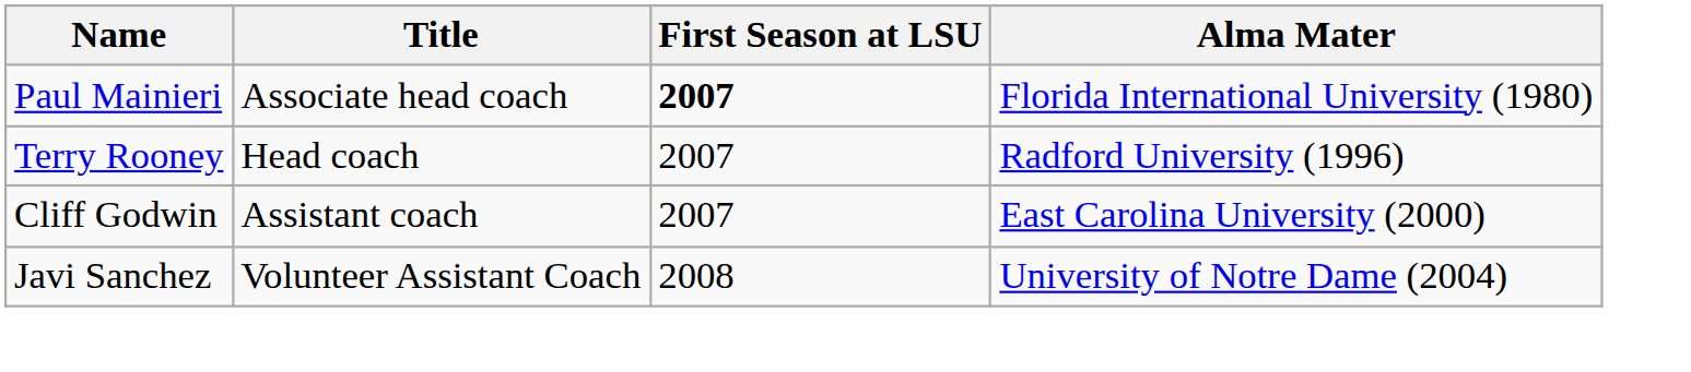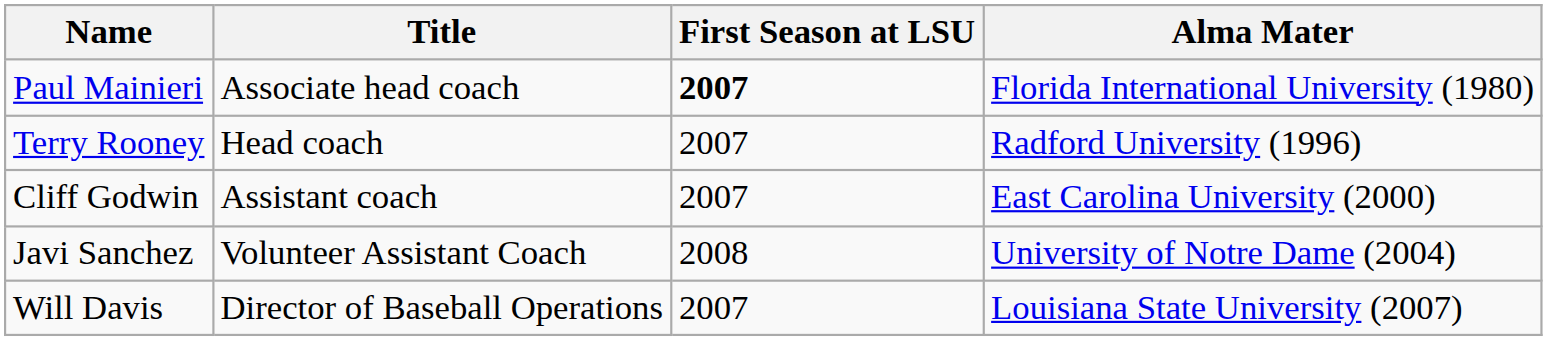+ row: Will Davis | Director of Baseball Operations | 2007 | Louisiana State University (2007)
